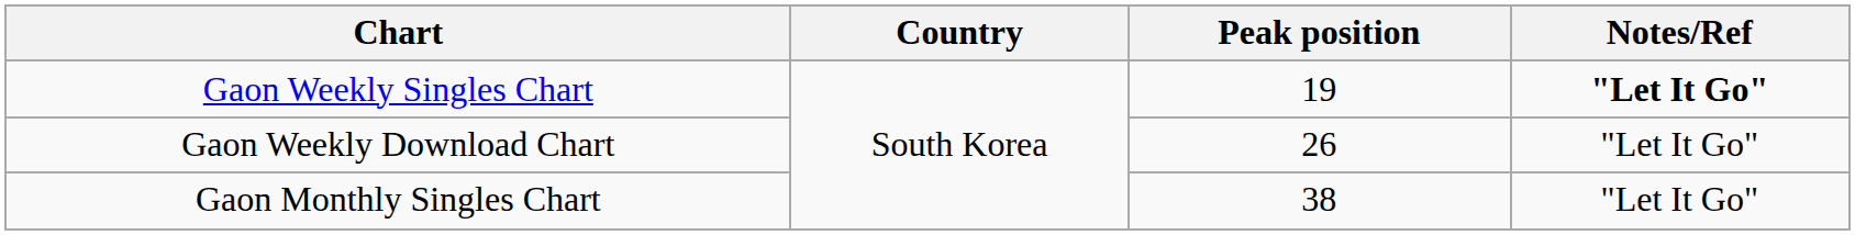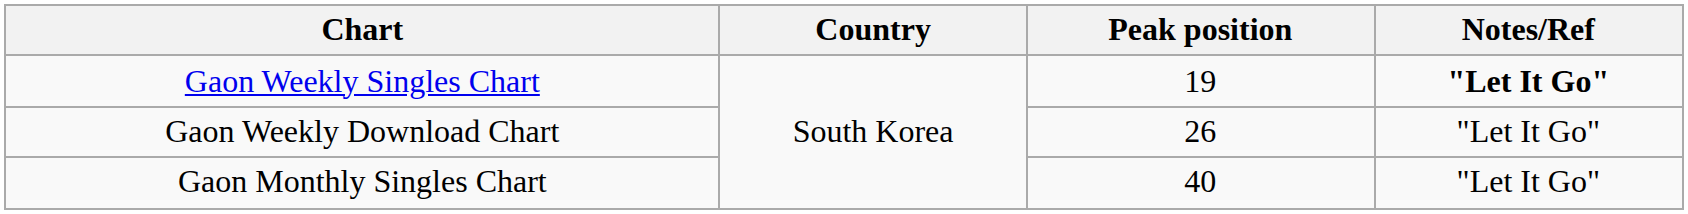Gaon Monthly Singles Chart | Peak position: 38 -> 40
